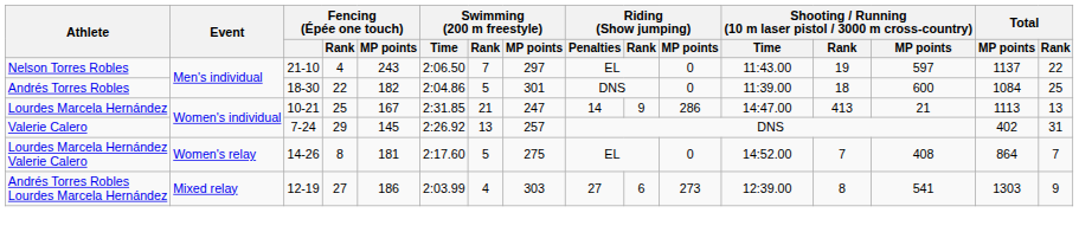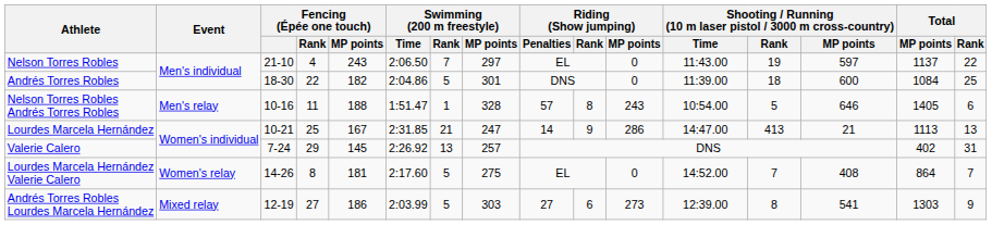+ row: Nelson Torres Robles Andrés Torres Robles | Men's relay | 10-16 | 11 | 188 | 1:51.47 | 1 | 328 | 57 | 8 | 243 | 10:54.00 | 5 | 646 | 1405 | 6
Andrés Torres Robles Lourdes Marcela Hernández | Swimming (200 m freestyle) / Rank: 4 -> 5
